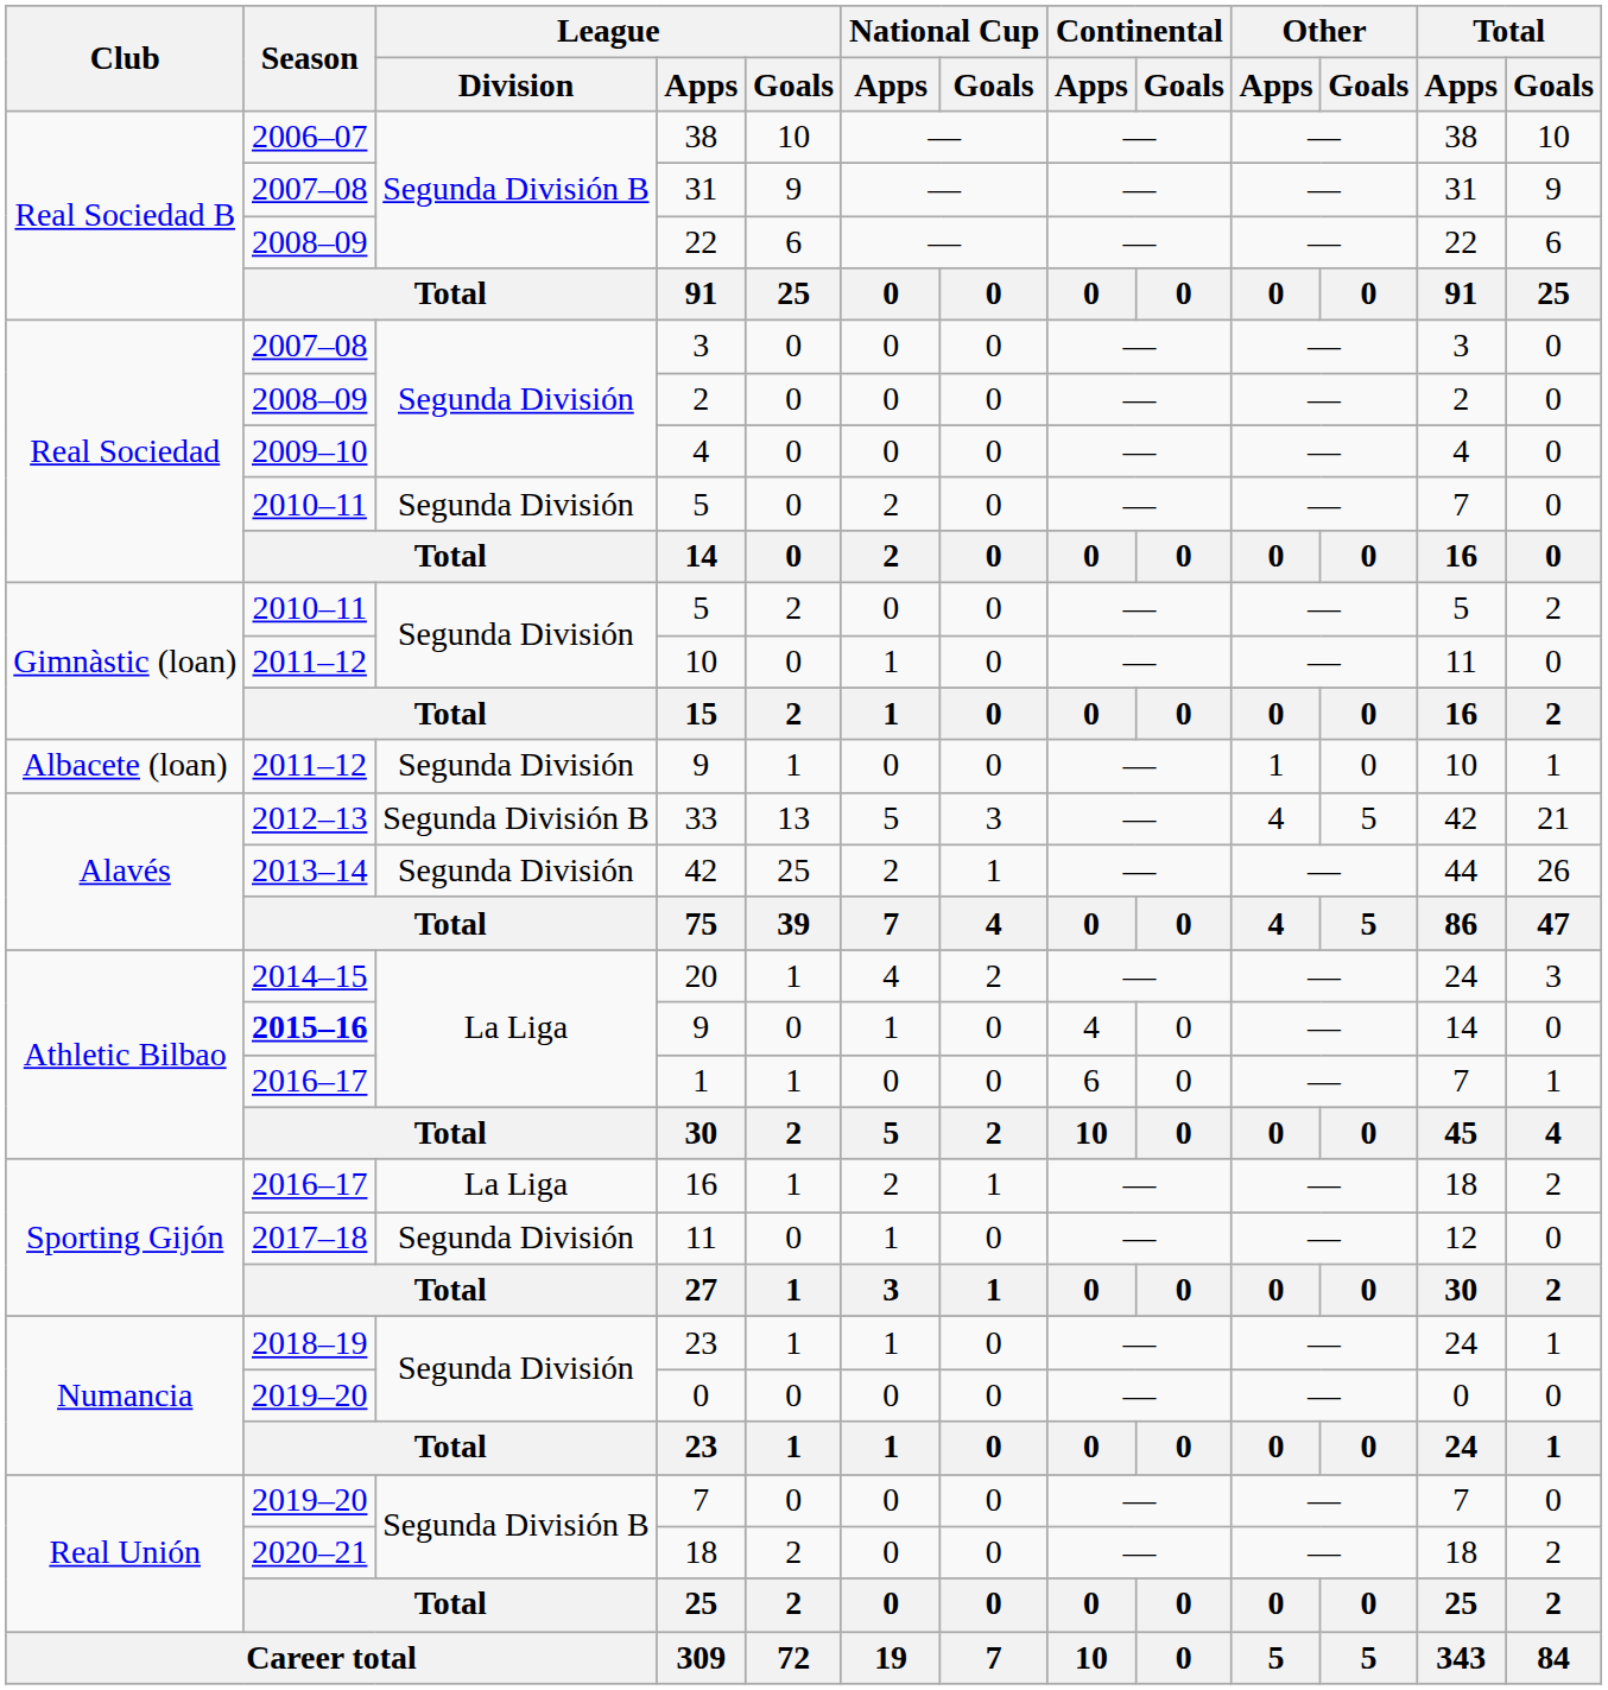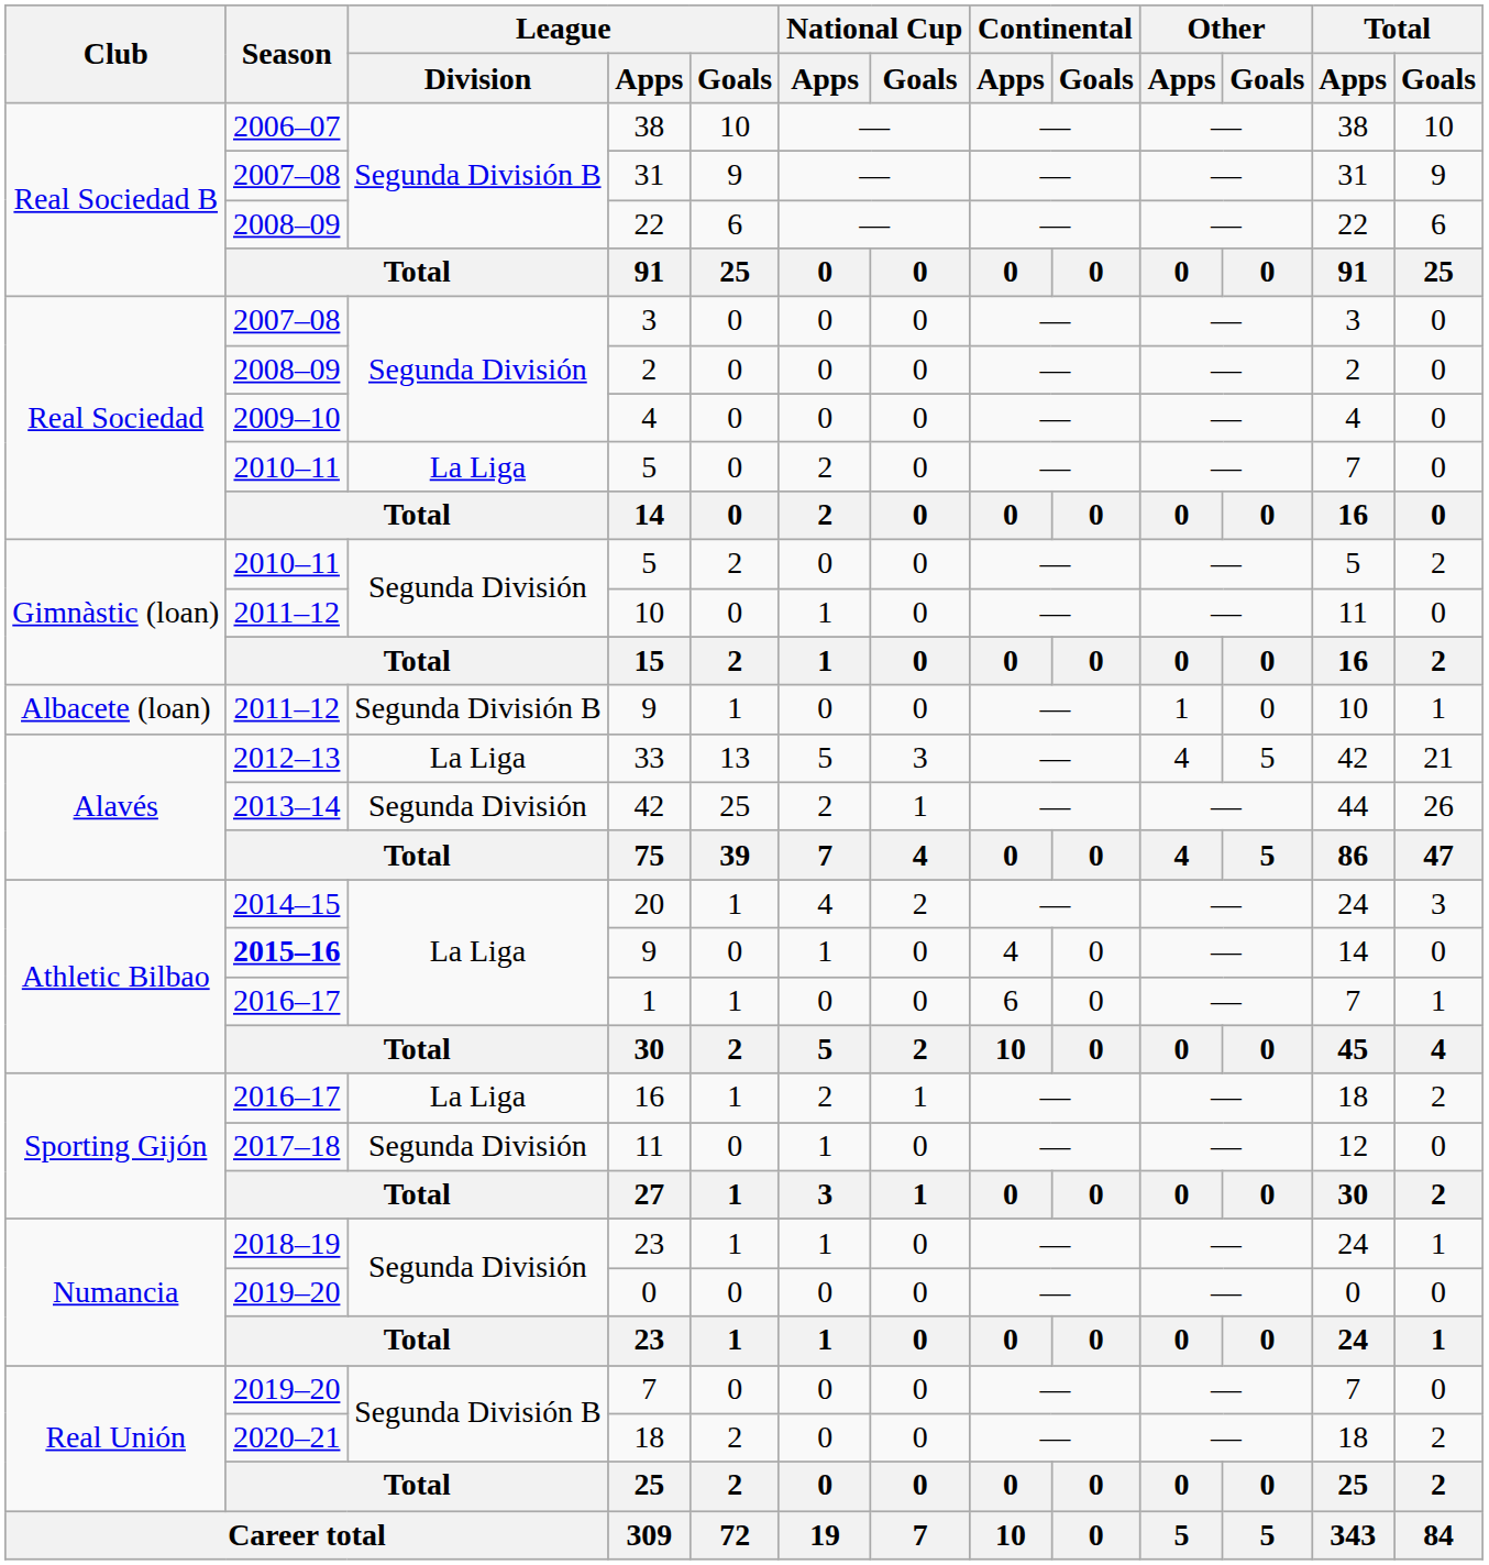Real Sociedad / 5 | League / Division: Segunda División -> La Liga
Albacete (loan) / 9 | League / Division: Segunda División -> Segunda División B
33 | League / Division: Segunda División B -> La Liga
